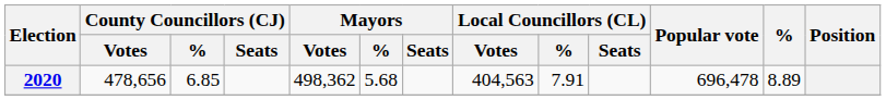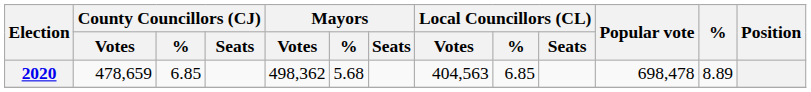2020 | County Councillors (CJ) / Votes: 478,656 -> 478,659
2020 | Local Councillors (CL) / %: 7.91 -> 6.85
2020 | Popular vote: 696,478 -> 698,478
